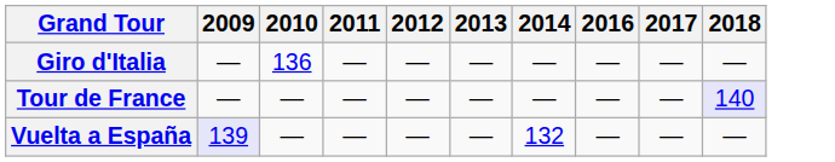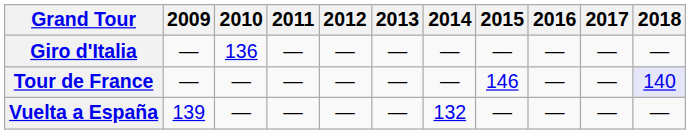+ column: 2015 | — | 146 | —
Vuelta a España | 2009: lavender background -> no background
